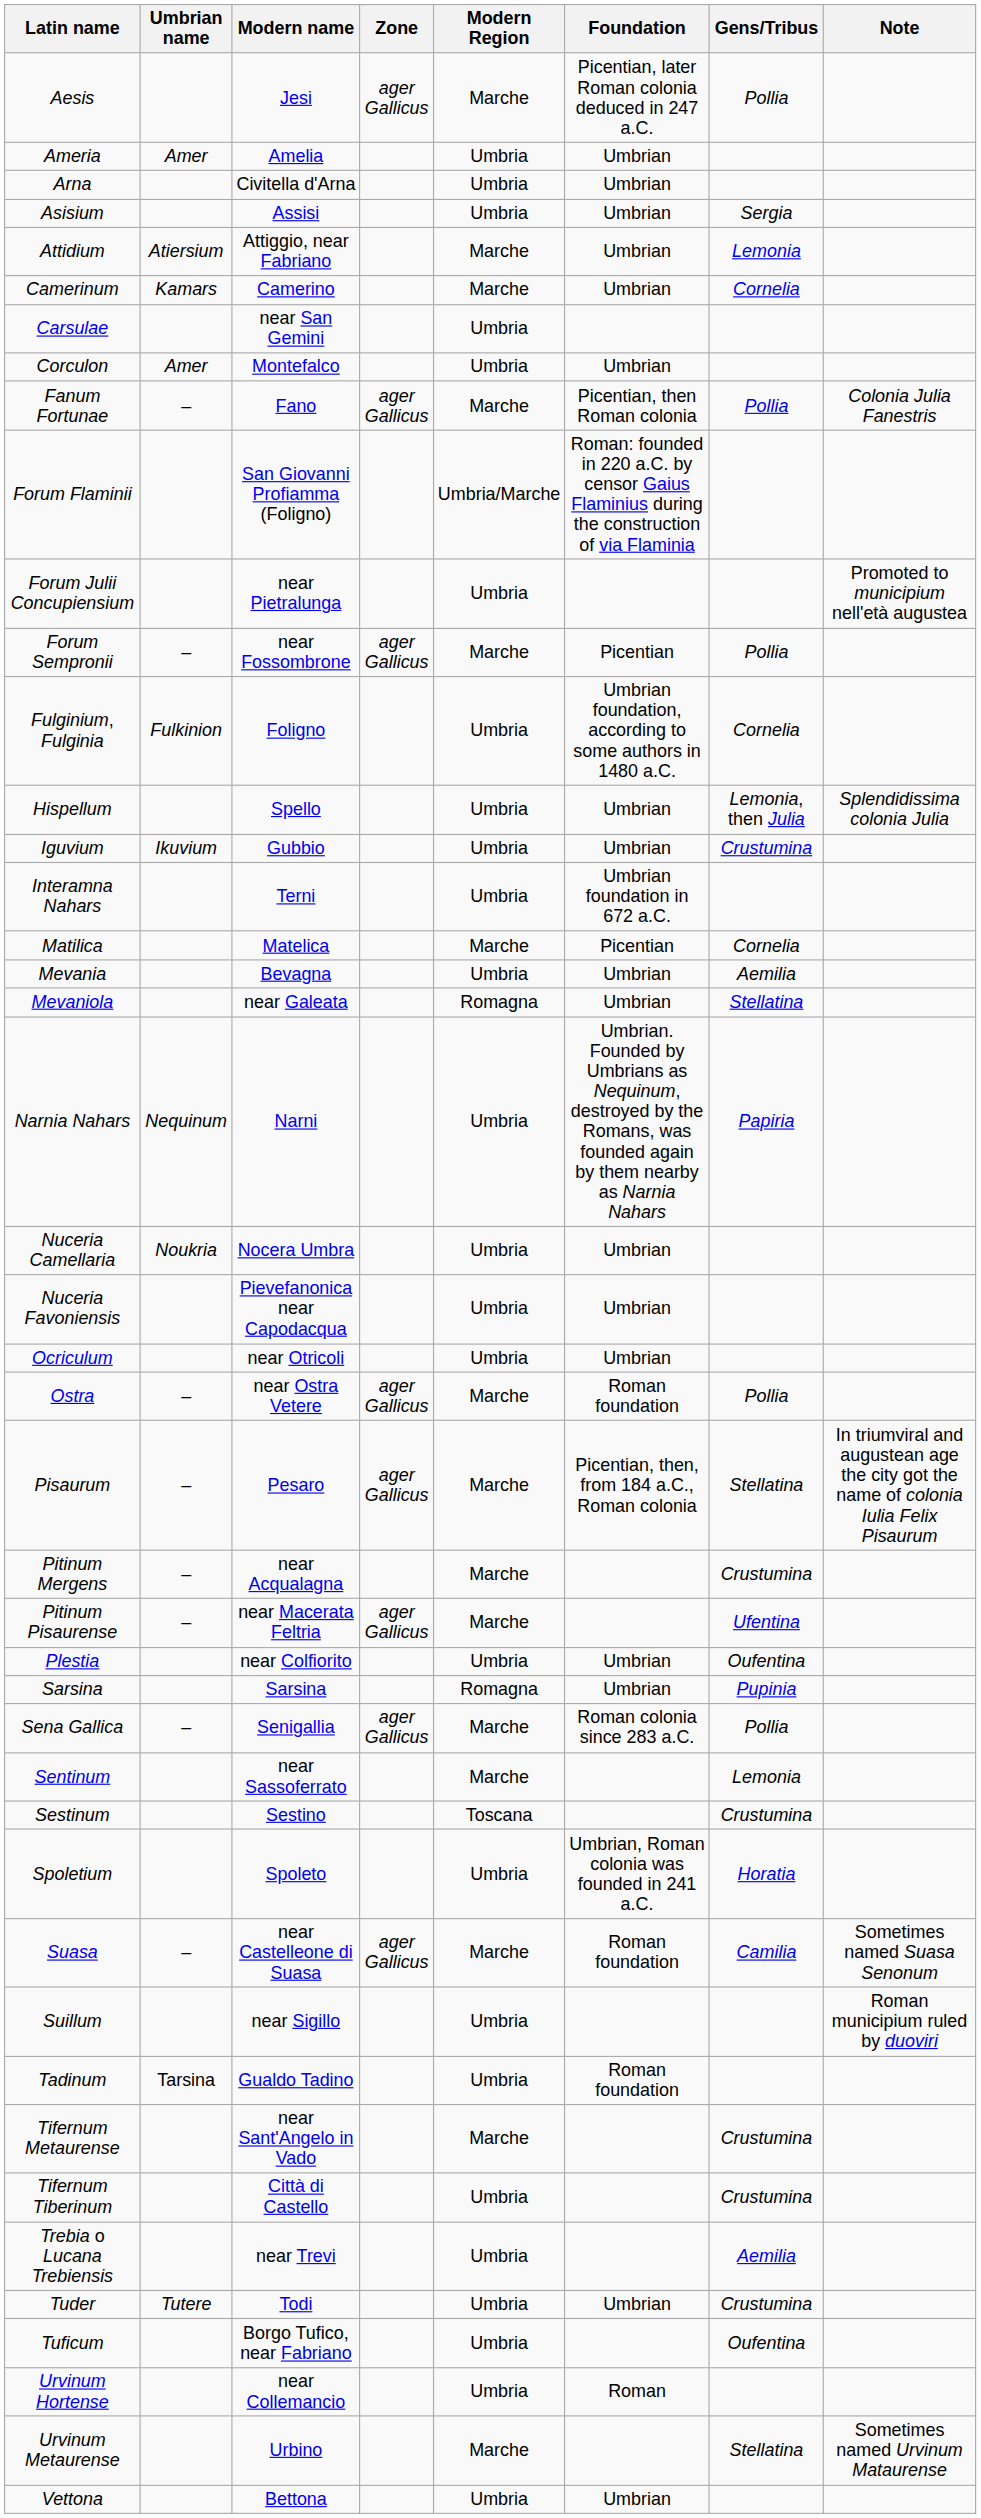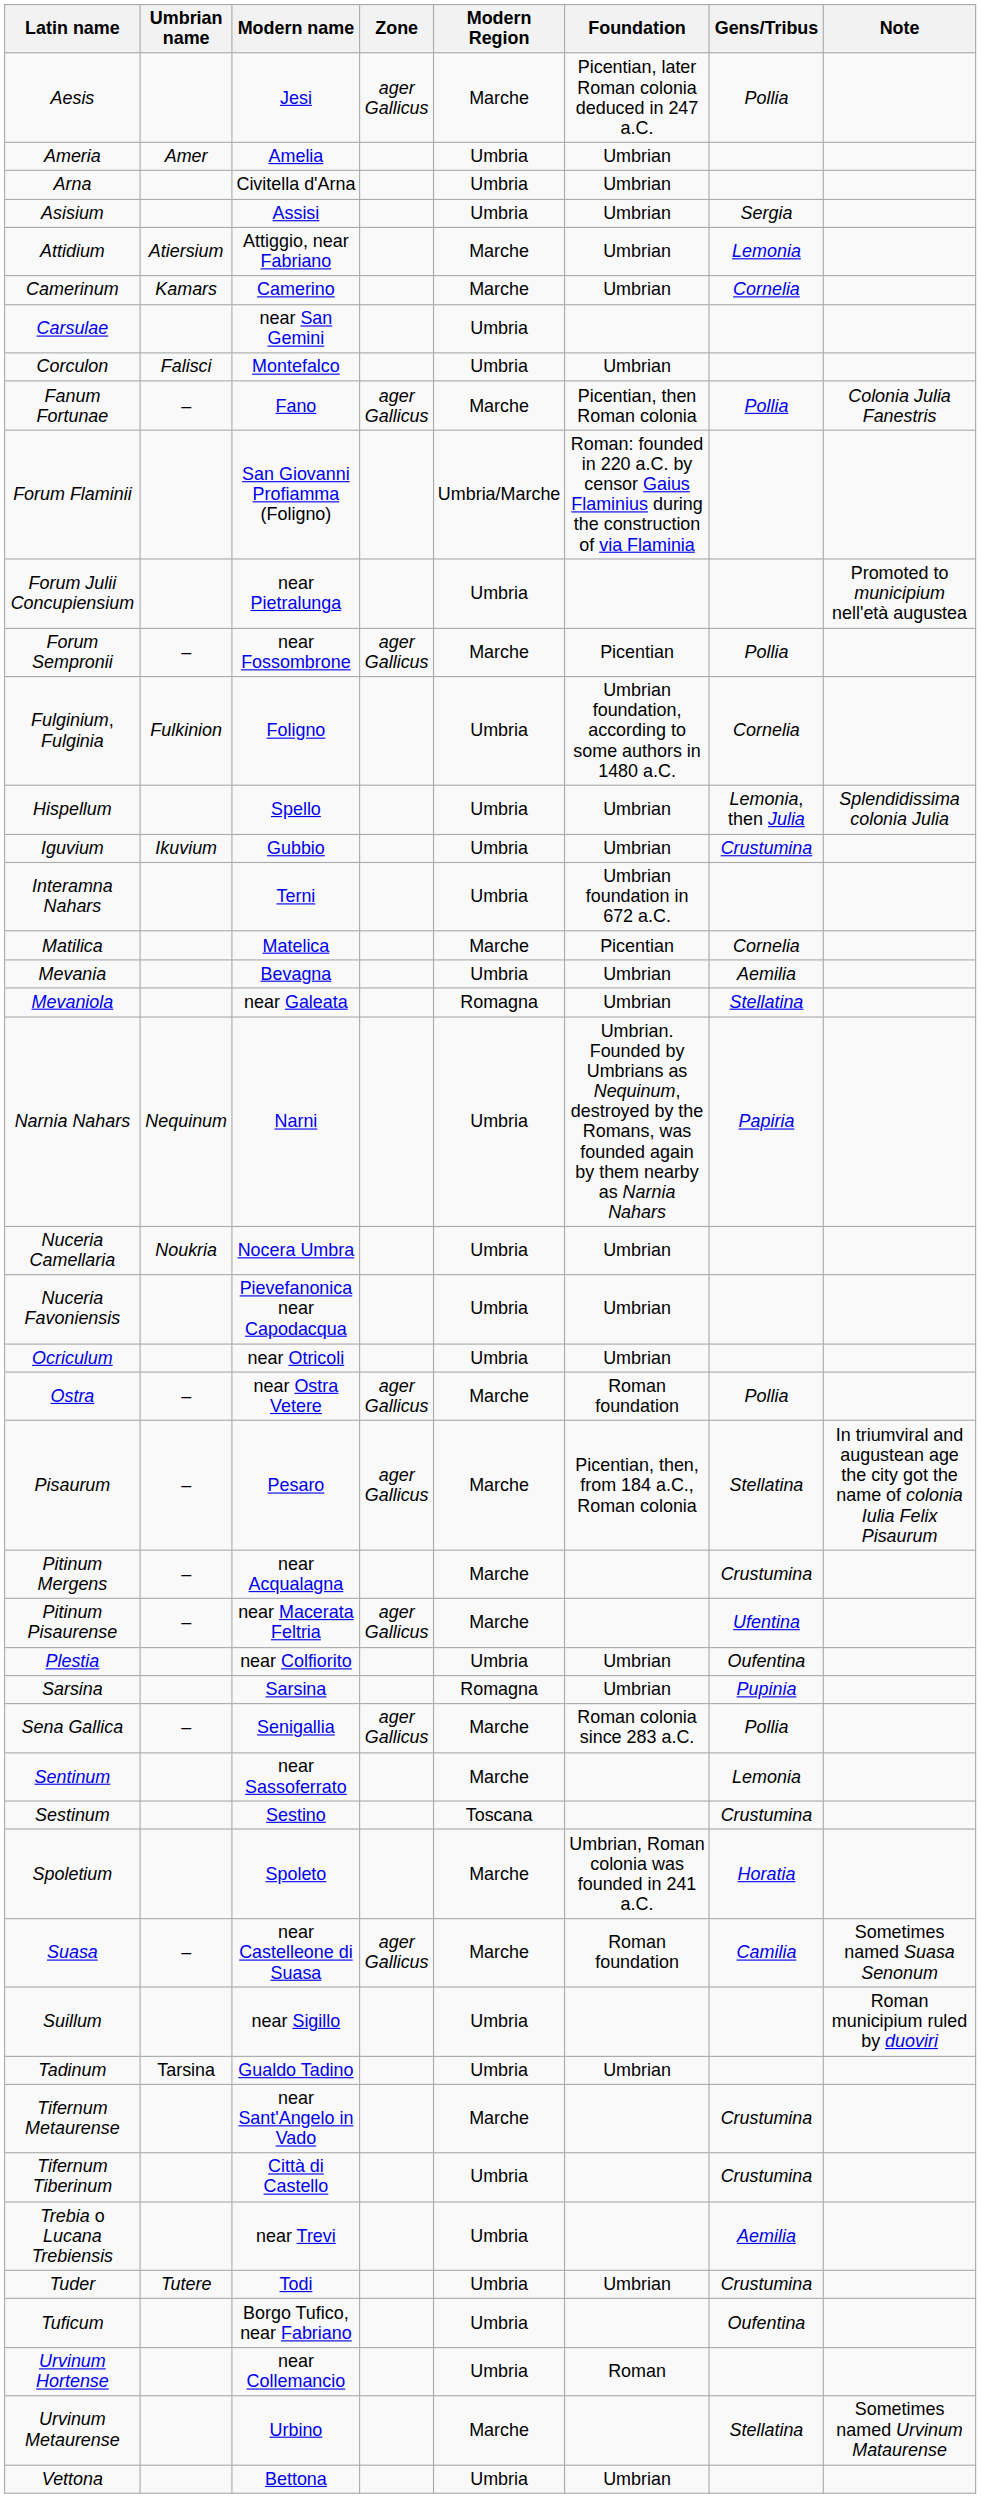Corculon | Umbrian name: Amer -> Falisci
Spoletium | Modern Region: Umbria -> Marche
Tadinum | Foundation: Roman foundation -> Umbrian
